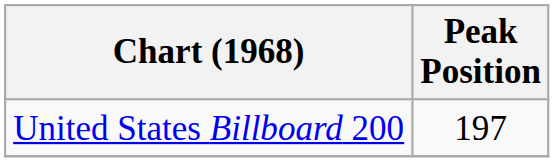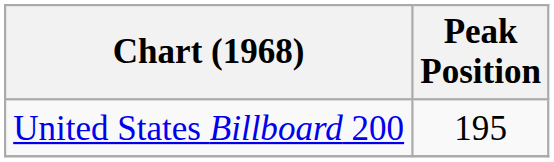United States Billboard 200 | Peak Position: 197 -> 195
